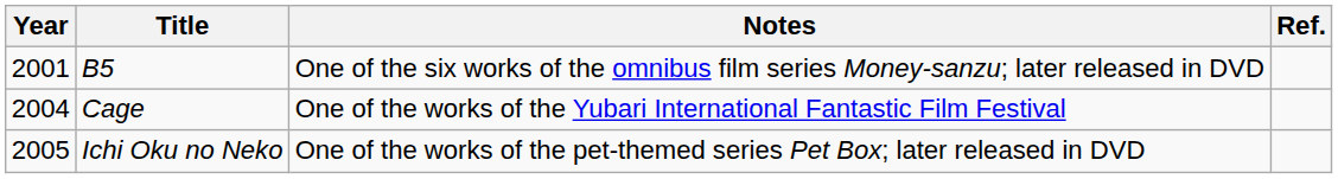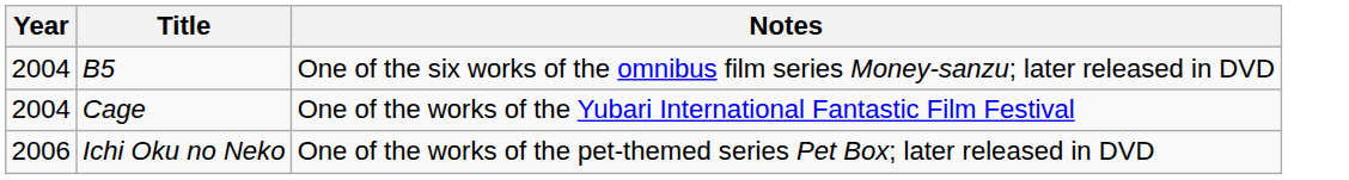- column: Ref.
B5 | Year: 2001 -> 2004
Ichi Oku no Neko | Year: 2005 -> 2006
